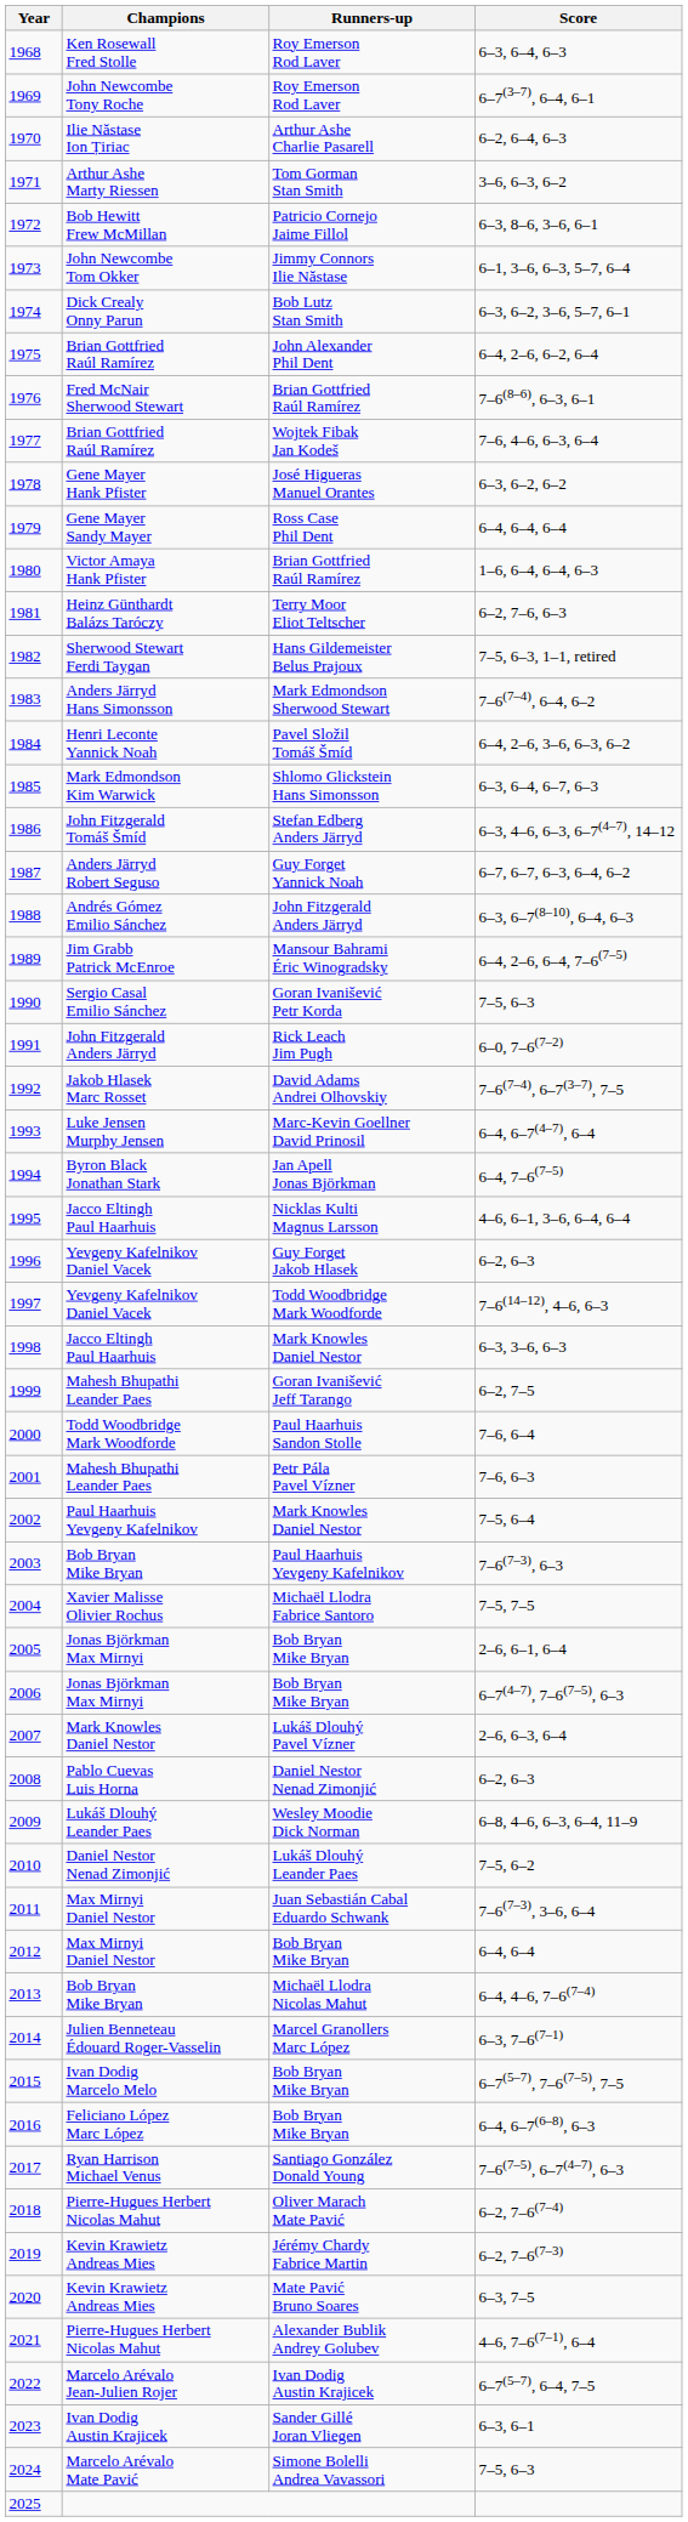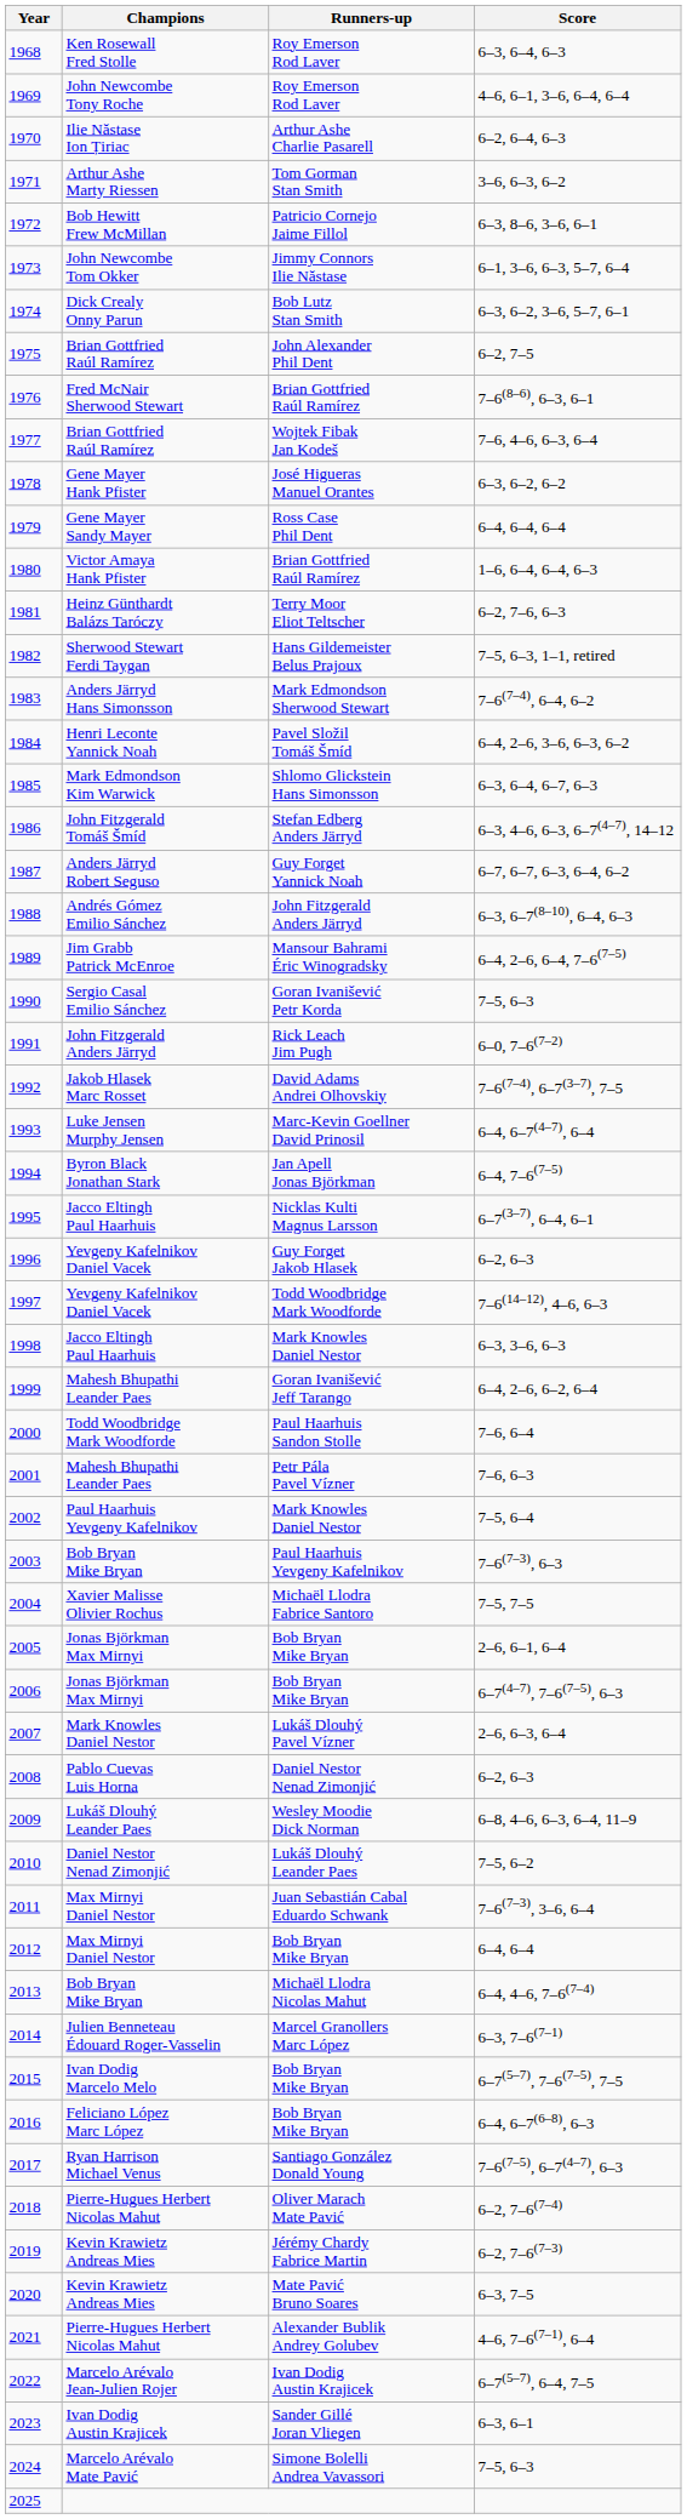1969 | Score: 6–7(3–7), 6–4, 6–1 -> 4–6, 6–1, 3–6, 6–4, 6–4
1975 | Score: 6–4, 2–6, 6–2, 6–4 -> 6–2, 7–5
1995 | Score: 4–6, 6–1, 3–6, 6–4, 6–4 -> 6–7(3–7), 6–4, 6–1
1999 | Score: 6–2, 7–5 -> 6–4, 2–6, 6–2, 6–4
